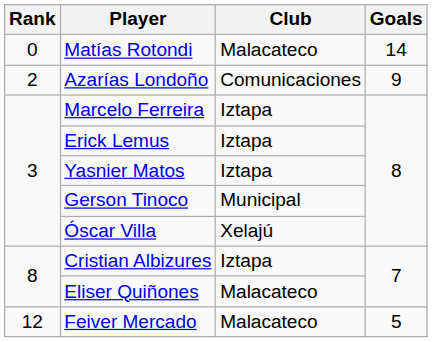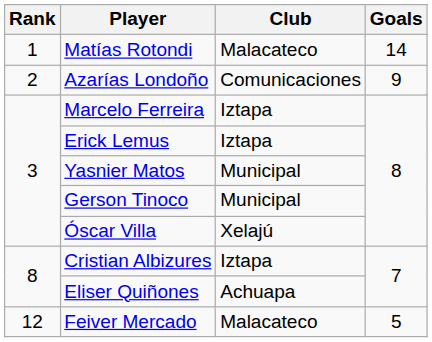Matías Rotondi | Rank: 0 -> 1
Yasnier Matos | Club: Iztapa -> Municipal
Eliser Quiñones | Club: Malacateco -> Achuapa
